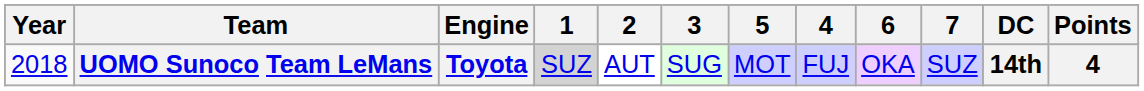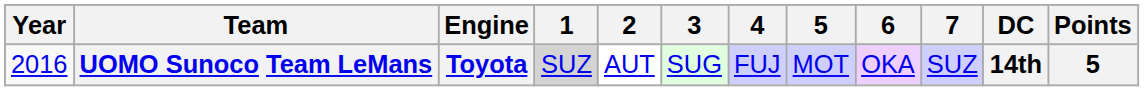columns swapped: 4 <-> 5
UOMO Sunoco Team LeMans | Year: 2018 -> 2016
UOMO Sunoco Team LeMans | Points: 4 -> 5
